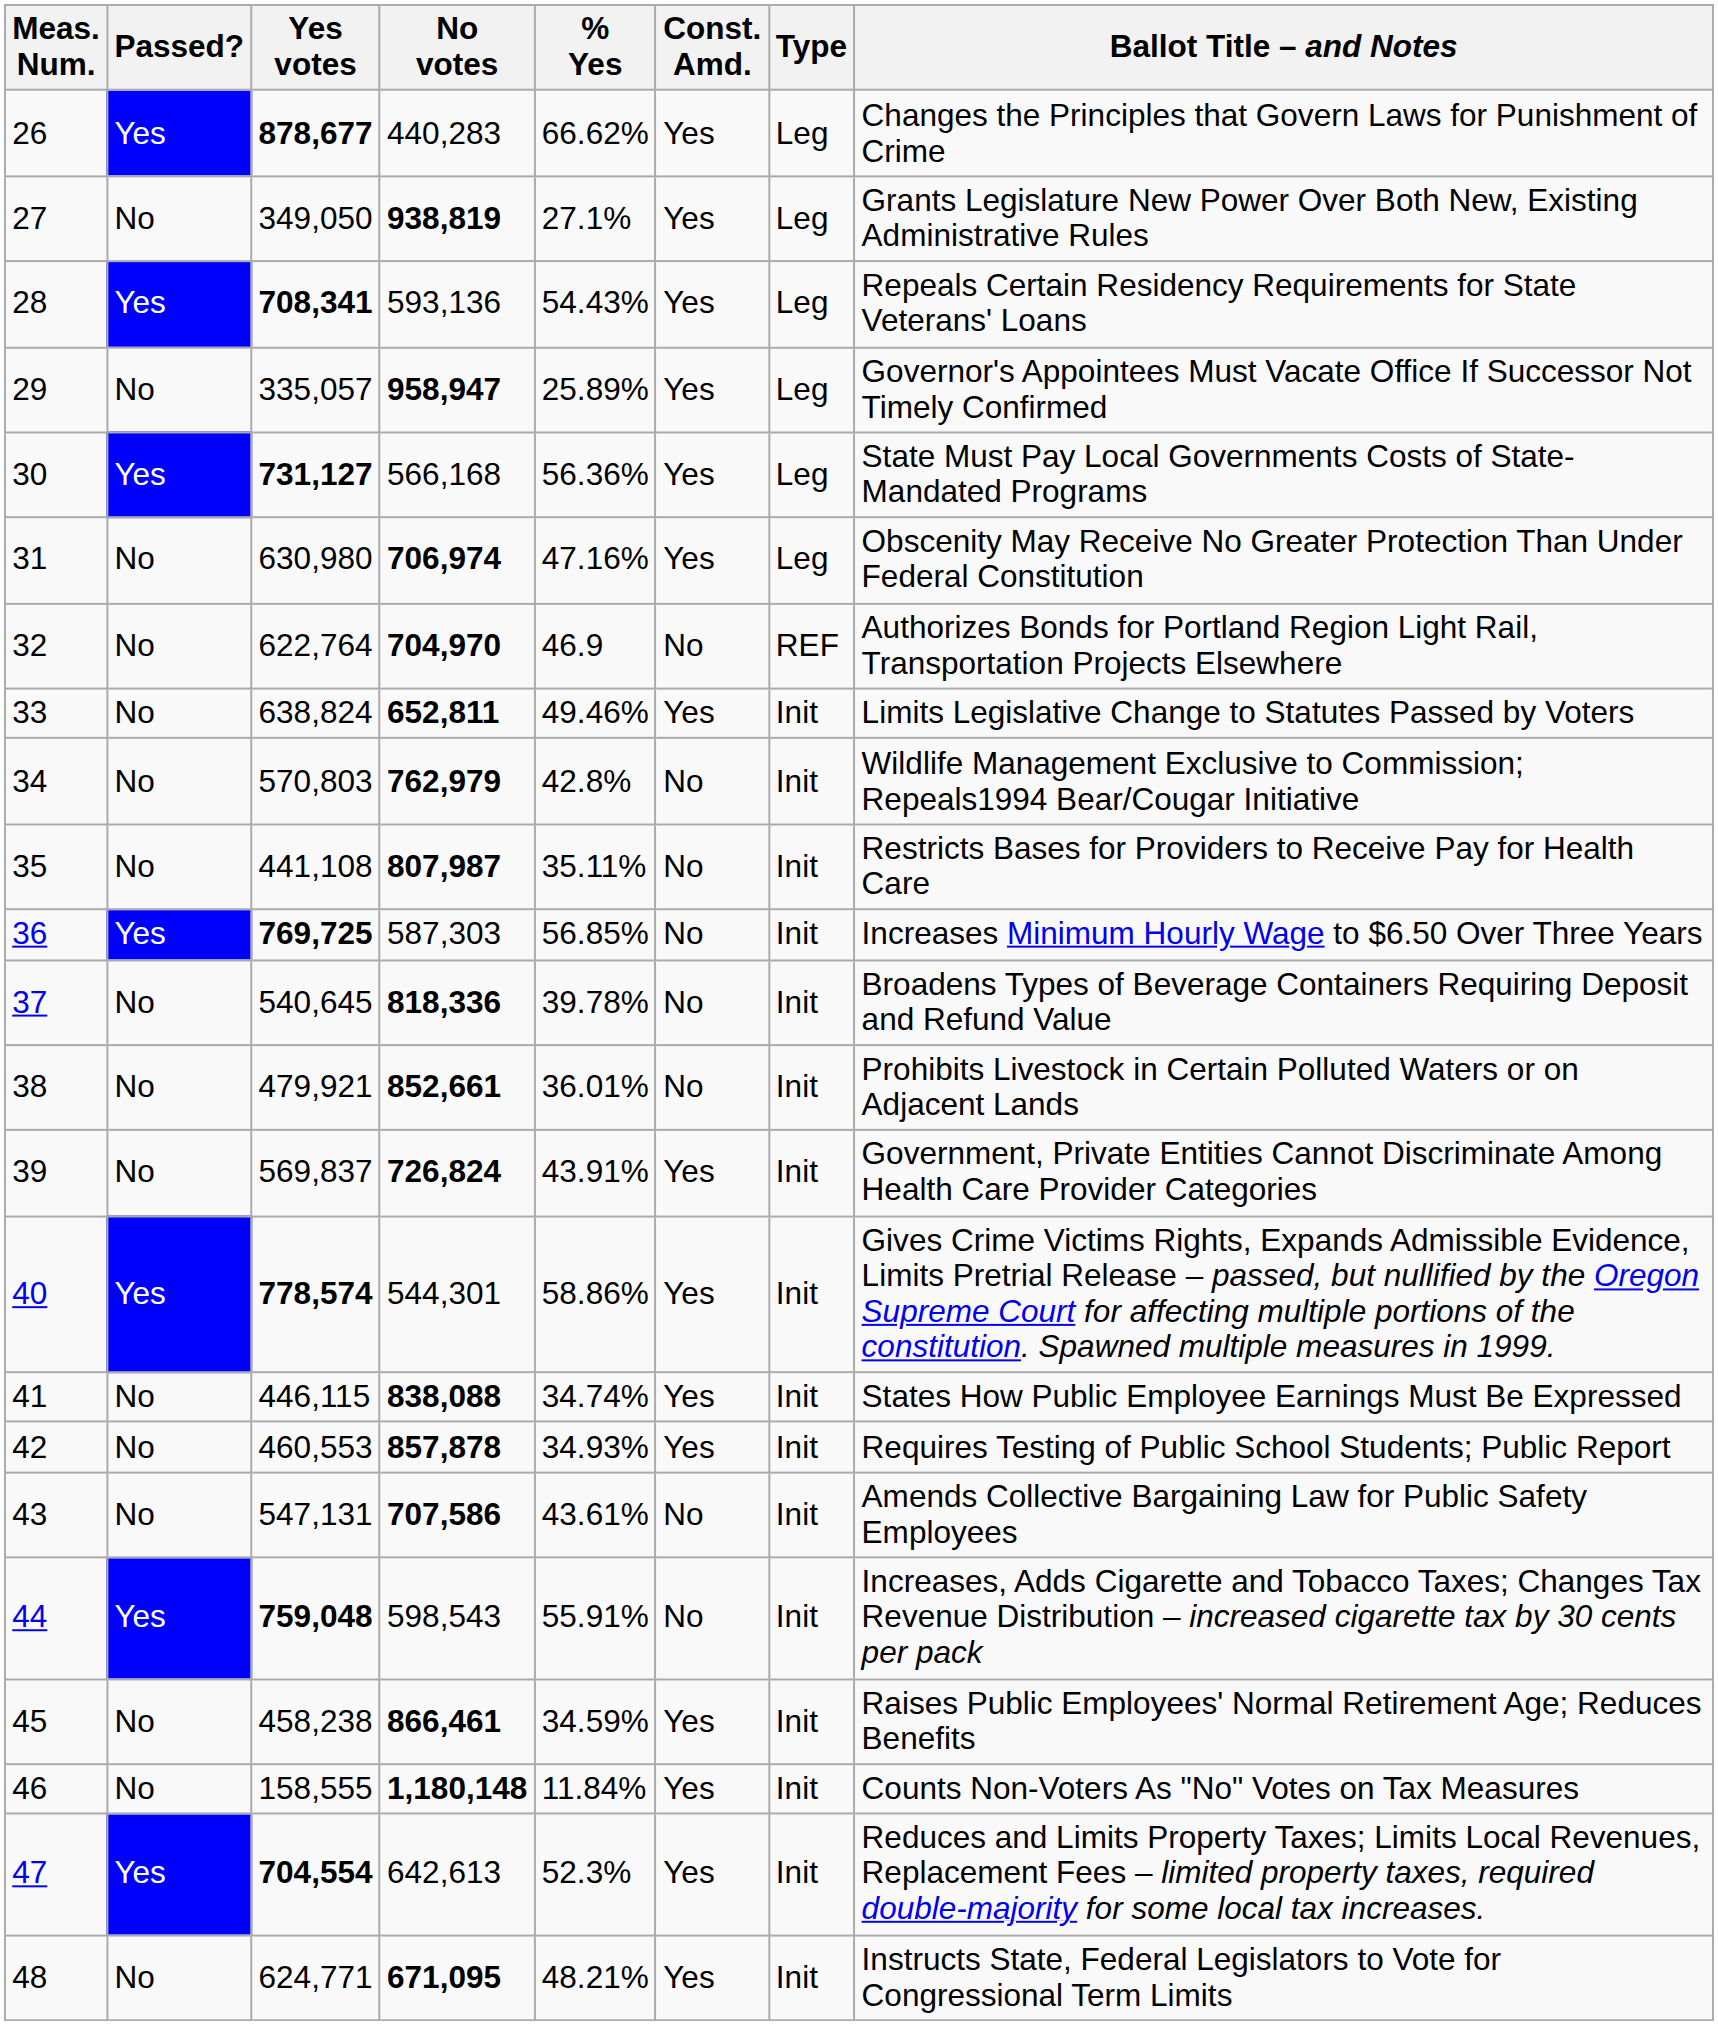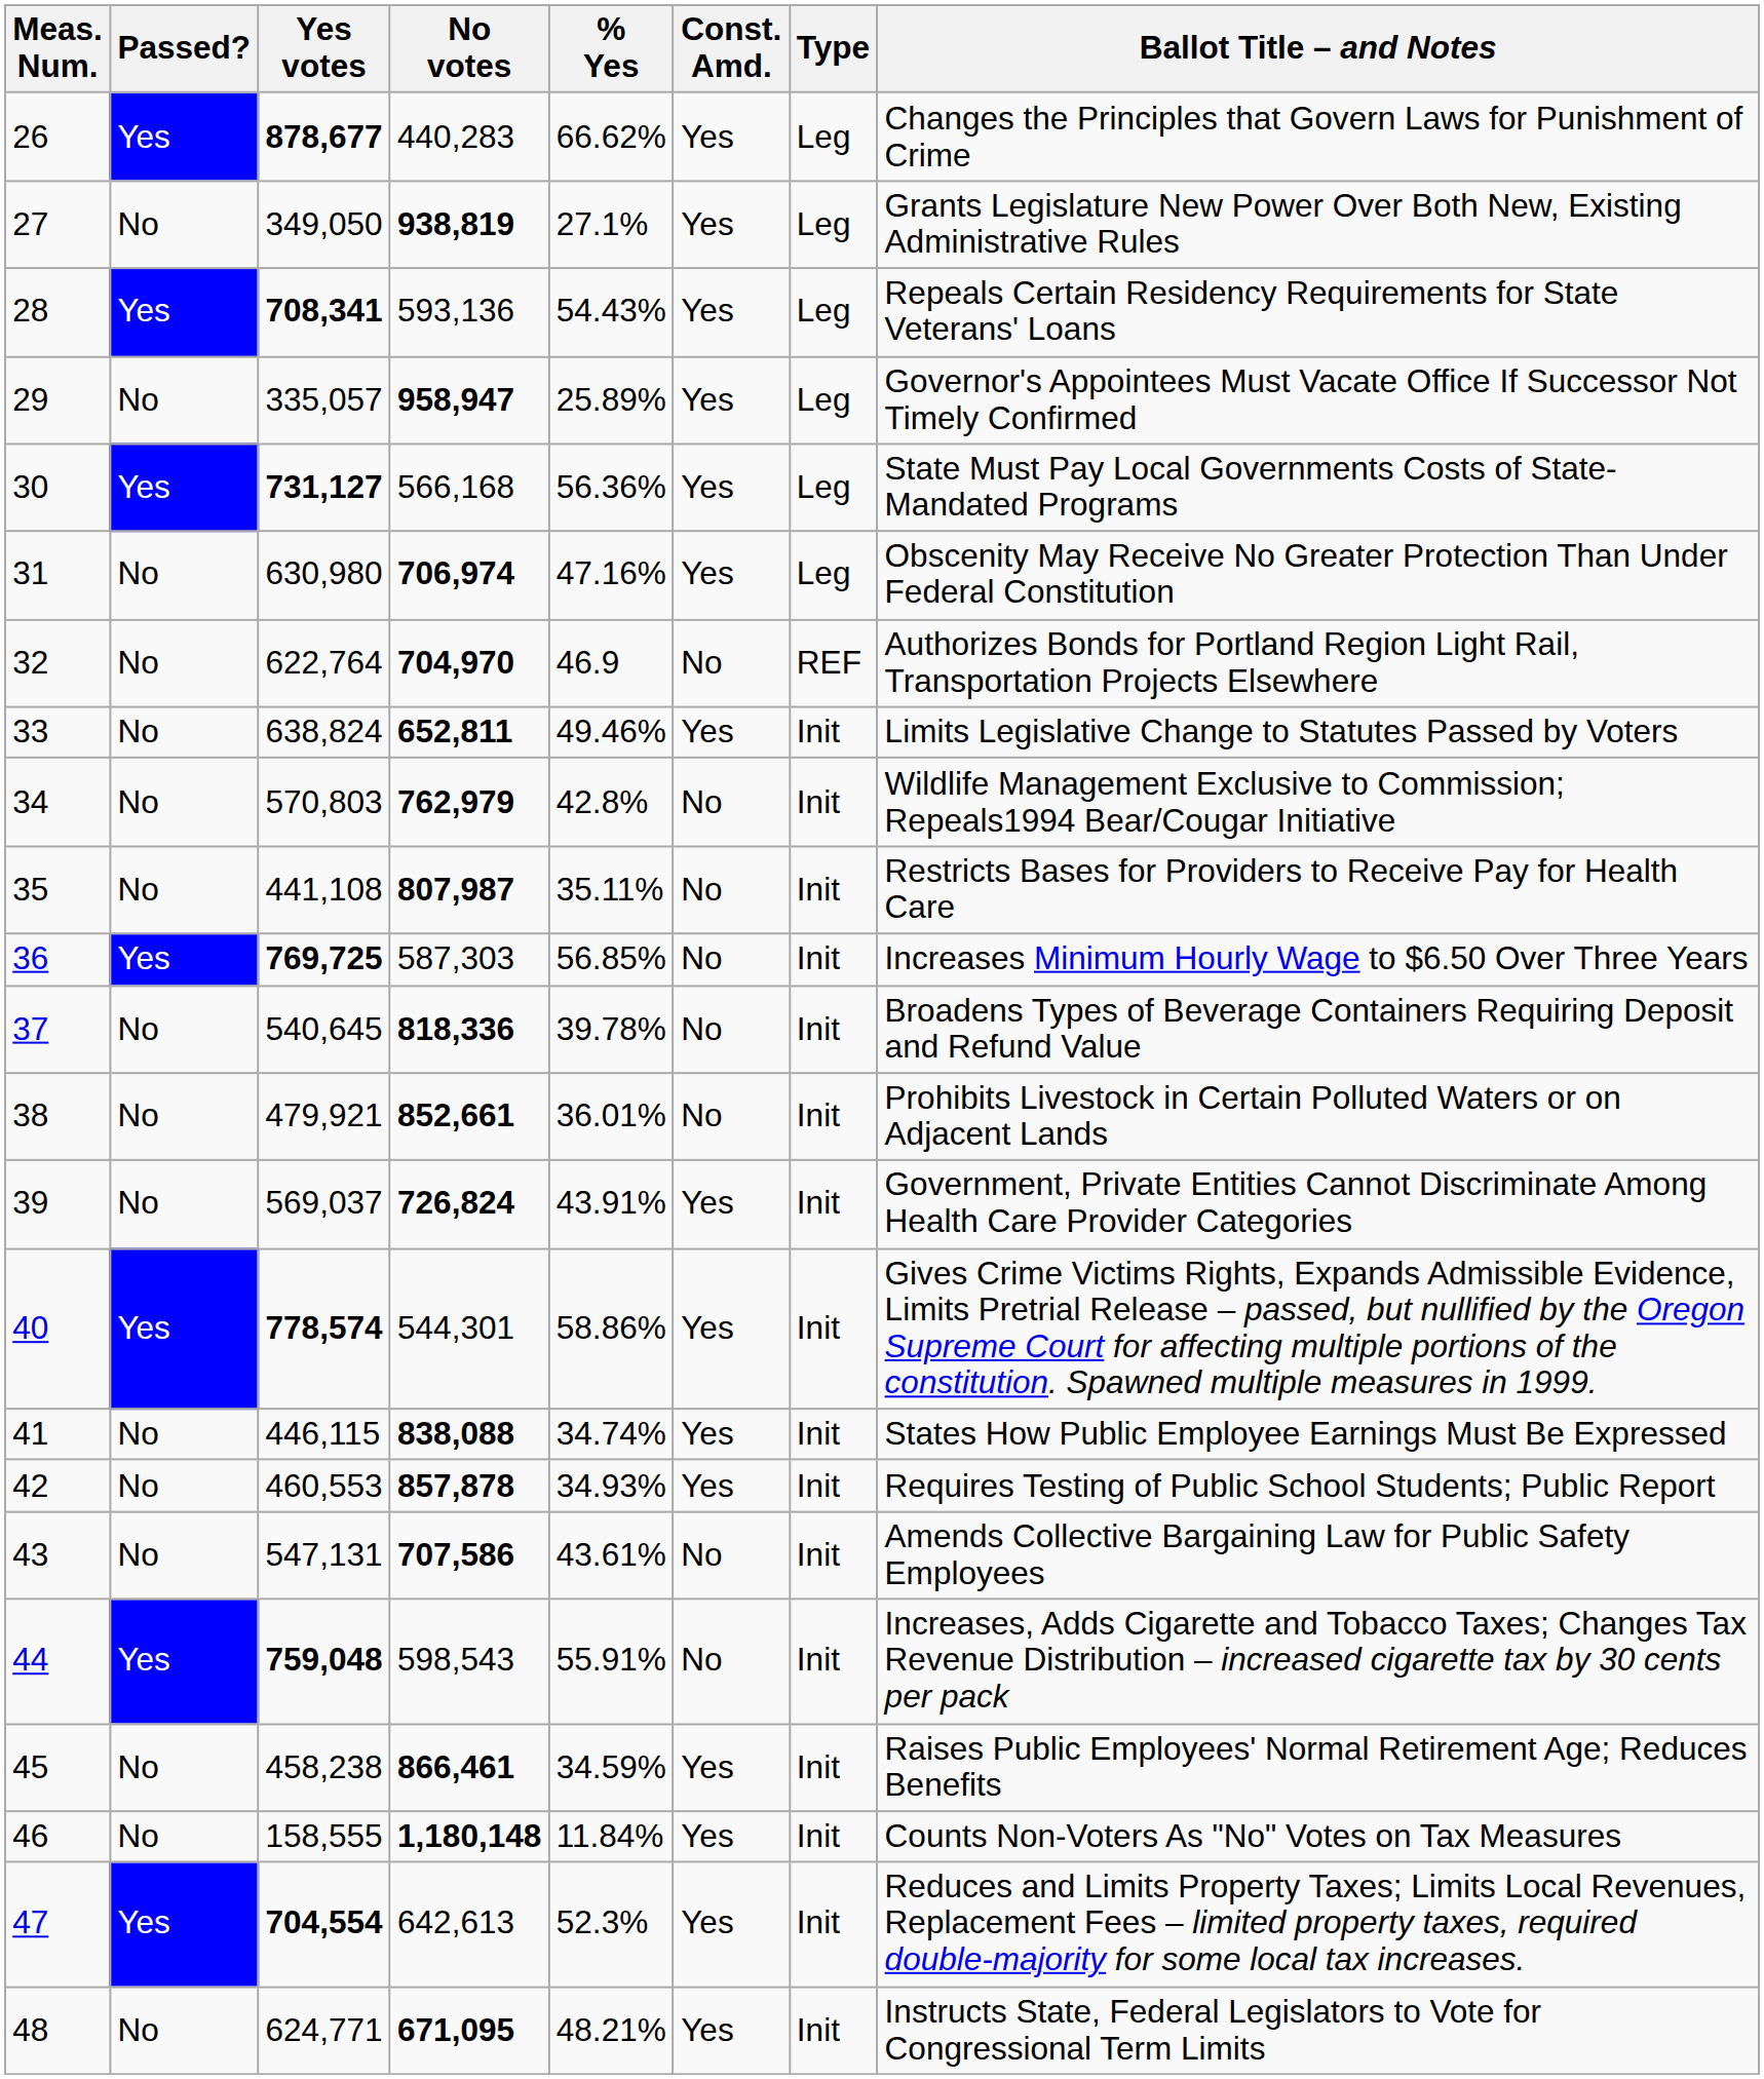39 | Yes votes: 569,837 -> 569,037
